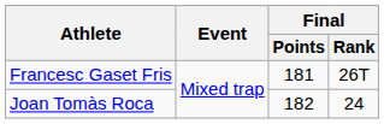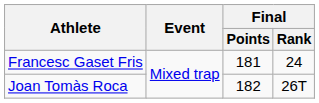Francesc Gaset Fris | Final / Rank: 26T -> 24
Joan Tomàs Roca | Final / Rank: 24 -> 26T
